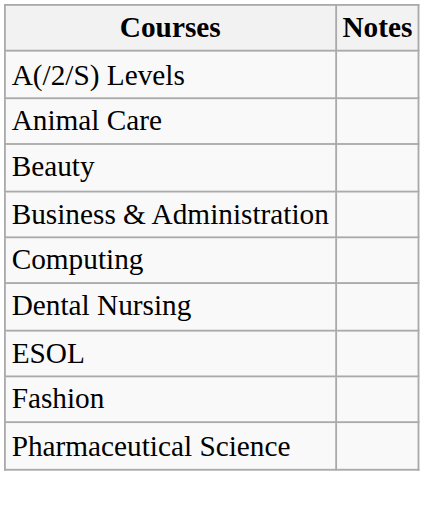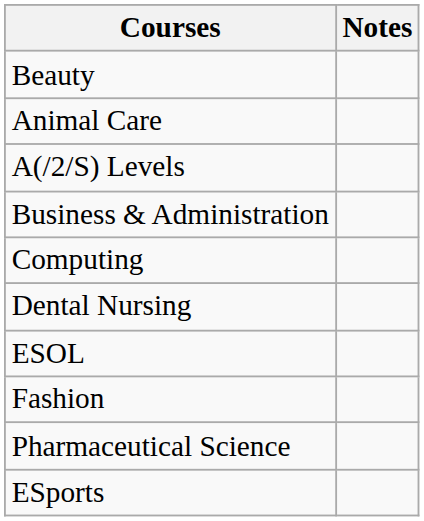rows swapped: A(/2/S) Levels <-> Beauty
+ row: ESports
